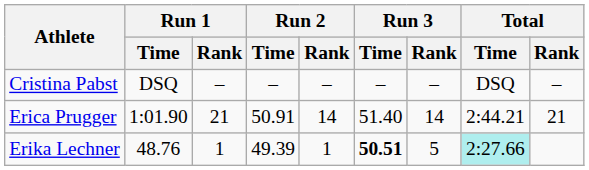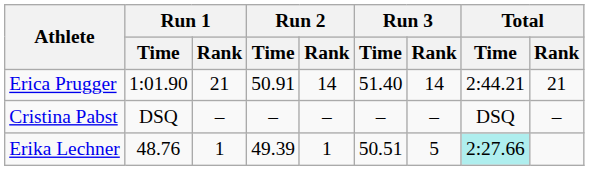rows swapped: Cristina Pabst <-> Erica Prugger
Erika Lechner | Run 3 / Time: bold -> normal
